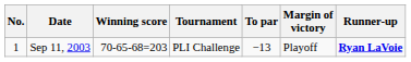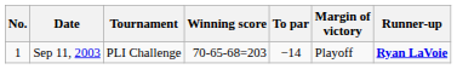columns swapped: Tournament <-> Winning score
Sep 11, 2003 | To par: −13 -> −14
